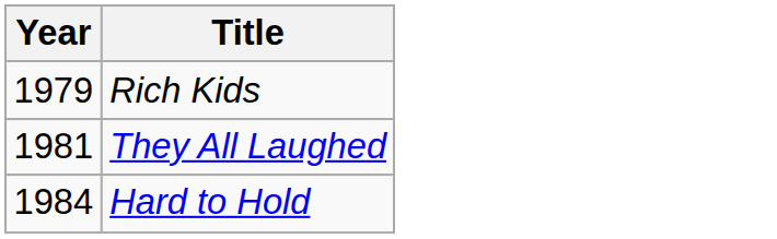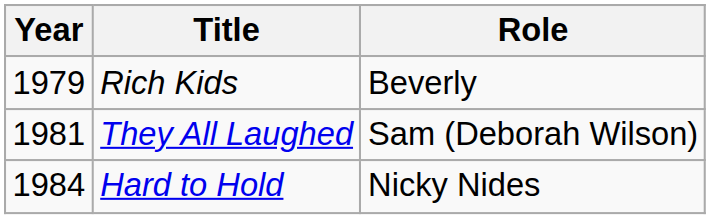+ column: Role | Beverly | Sam (Deborah Wilson) | Nicky Nides
